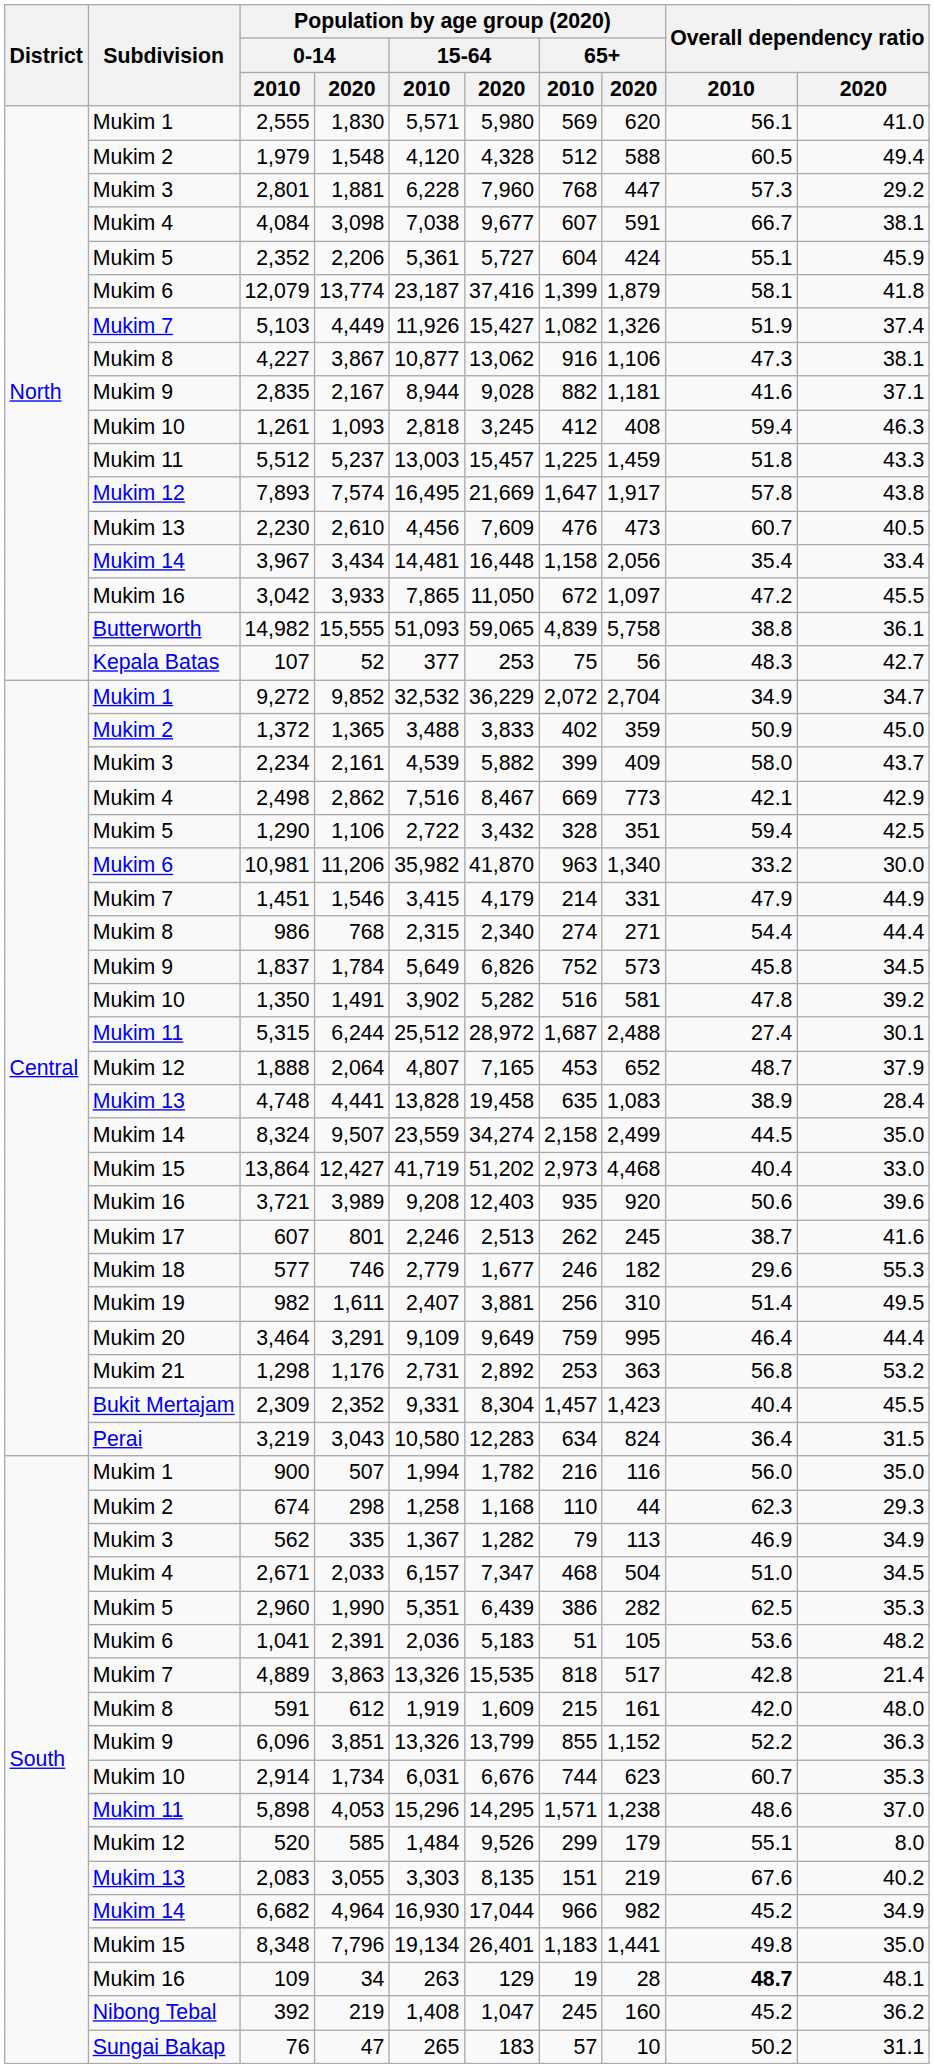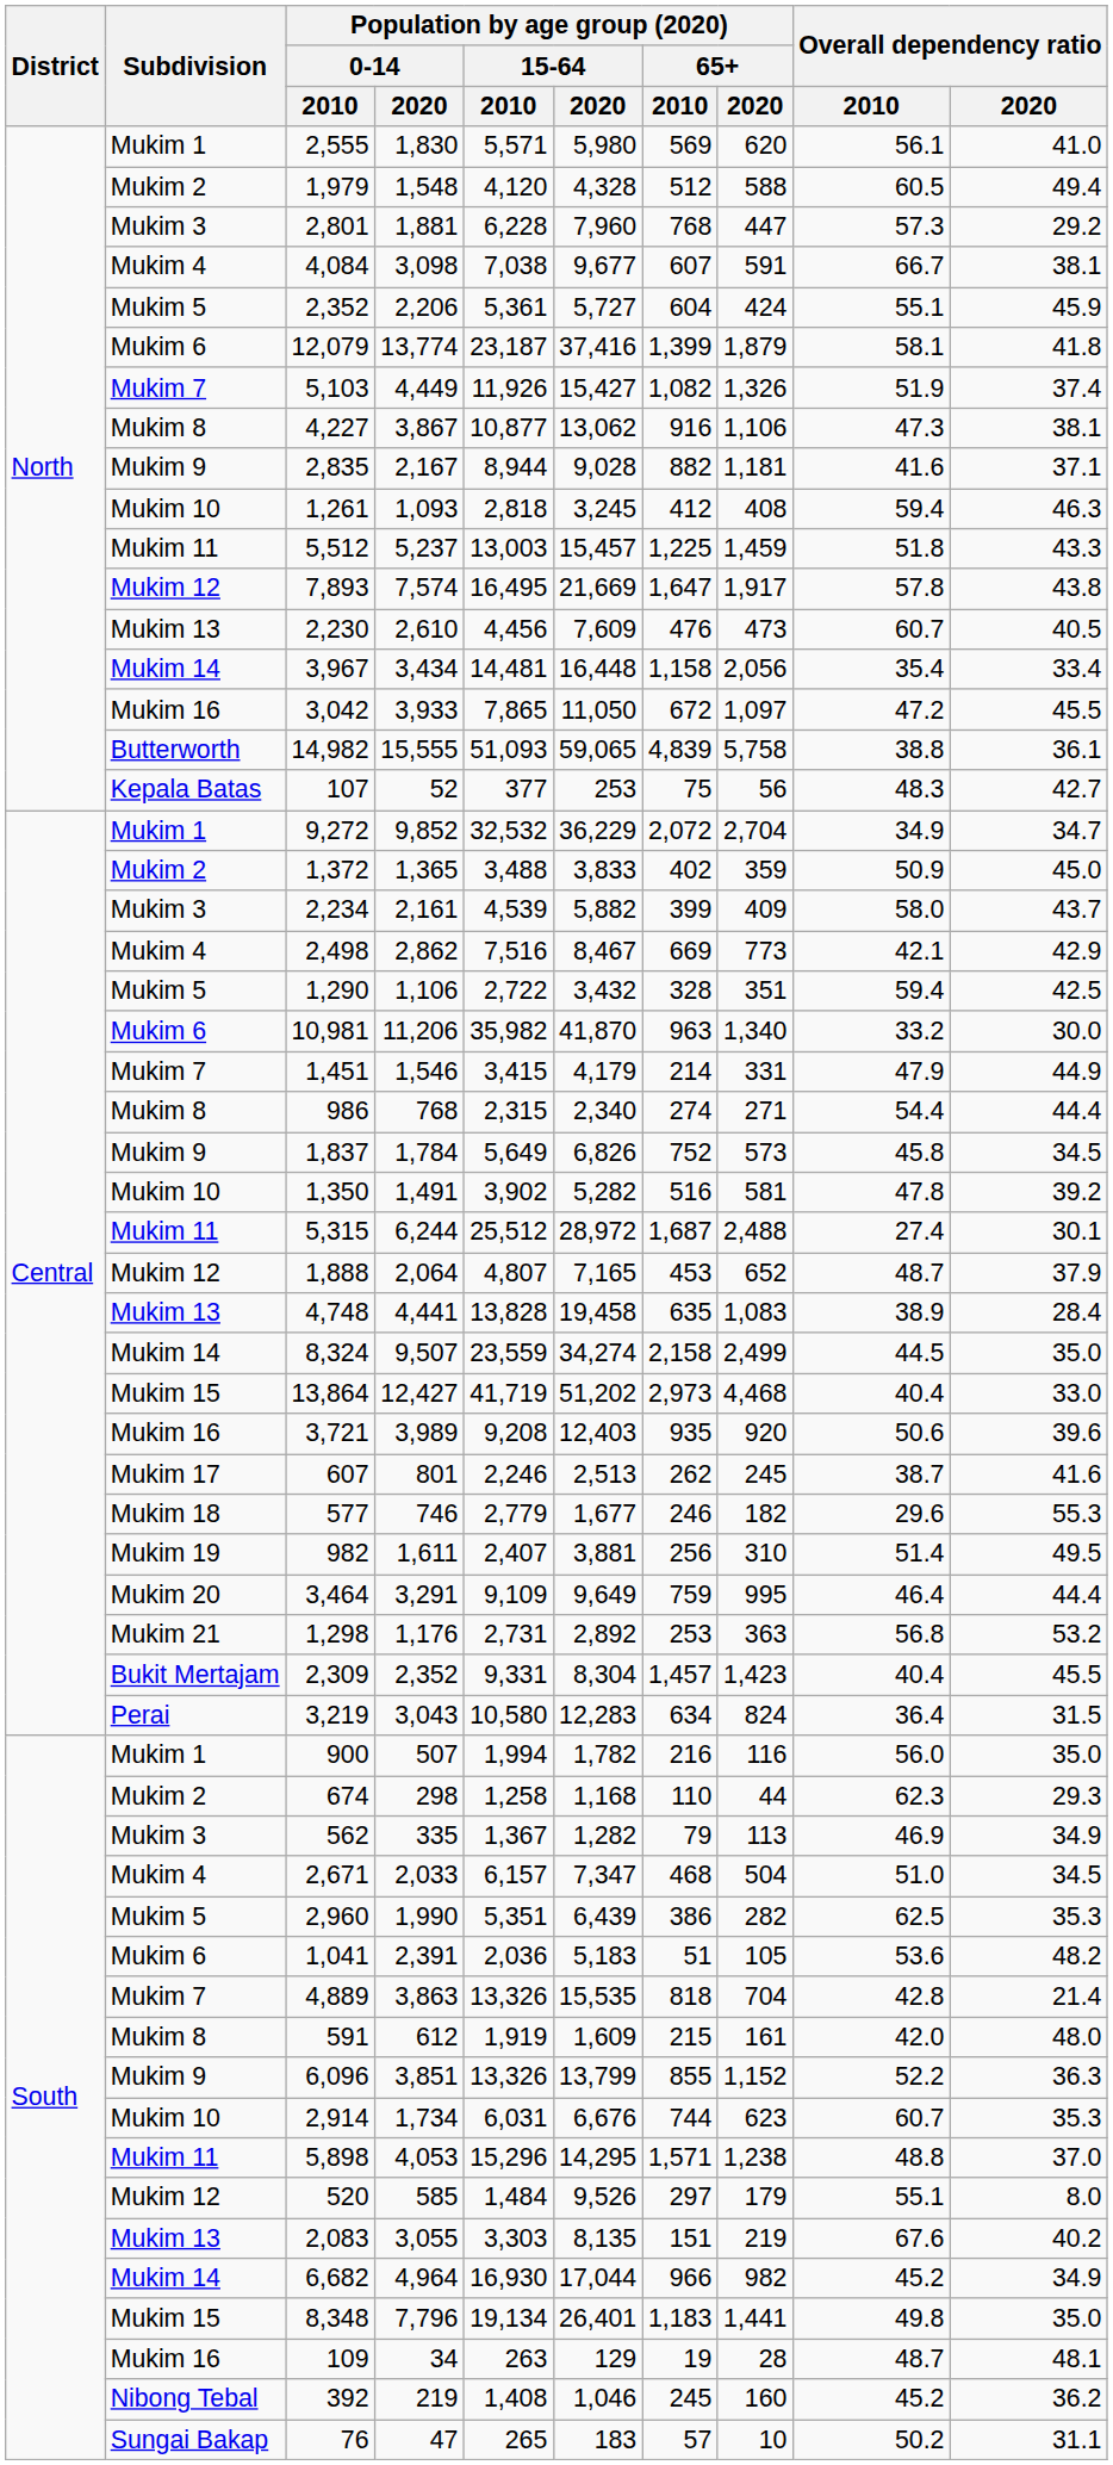4,889 | Population by age group (2020) / 65+ / 2020: 517 -> 704
5,898 | Overall dependency ratio / 2010: 48.6 -> 48.8
520 | Population by age group (2020) / 65+ / 2010: 299 -> 297
109 | Overall dependency ratio / 2010: bold -> normal
392 | Population by age group (2020) / 15-64 / 2020: 1,047 -> 1,046
